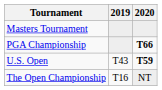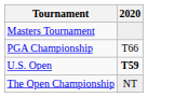- column: 2019 | T43 | T16
PGA Championship | 2020: bold -> normal
